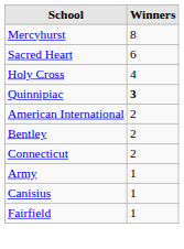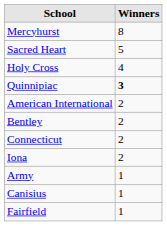Sacred Heart | Winners: 6 -> 5
+ row: Iona | 2
